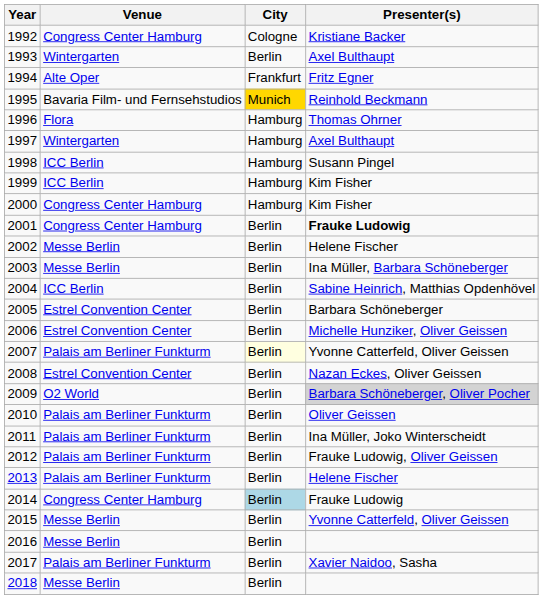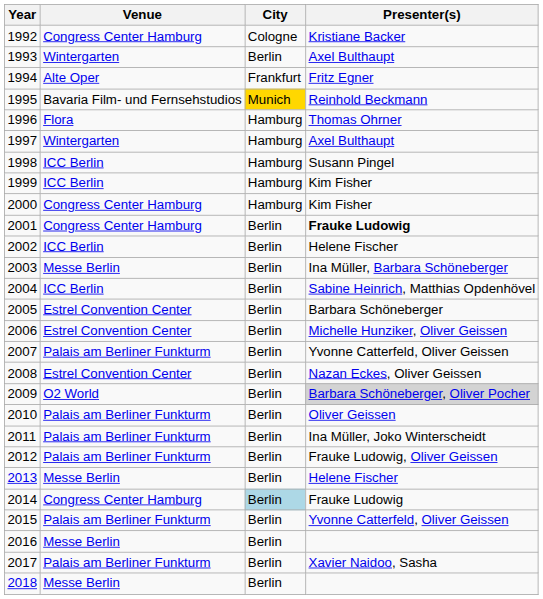2002 | Venue: Messe Berlin -> ICC Berlin
2007 | City: lightyellow background -> no background
2013 | Venue: Palais am Berliner Funkturm -> Messe Berlin
2015 | Venue: Messe Berlin -> Palais am Berliner Funkturm
